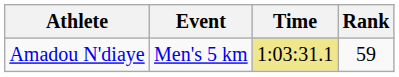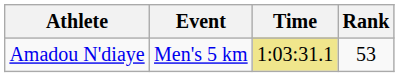Amadou N'diaye | Rank: 59 -> 53
